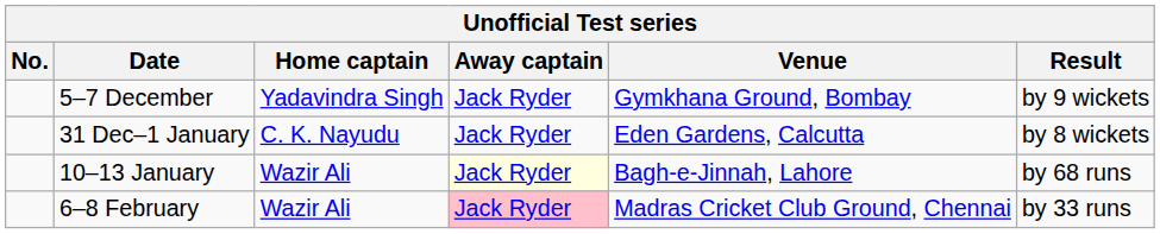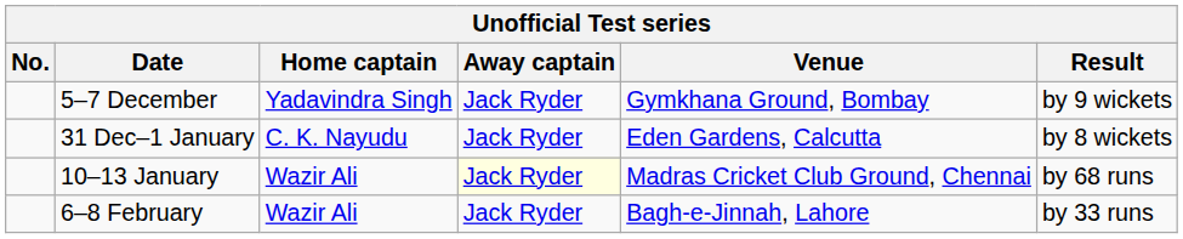10–13 January | Venue: Bagh-e-Jinnah, Lahore -> Madras Cricket Club Ground, Chennai
6–8 February | Away captain: pink background -> no background
6–8 February | Venue: Madras Cricket Club Ground, Chennai -> Bagh-e-Jinnah, Lahore
